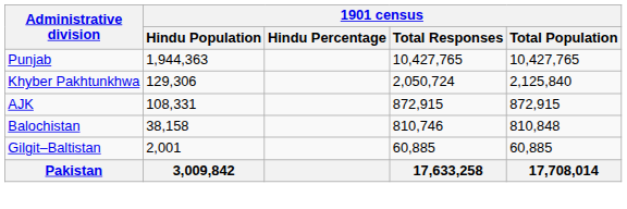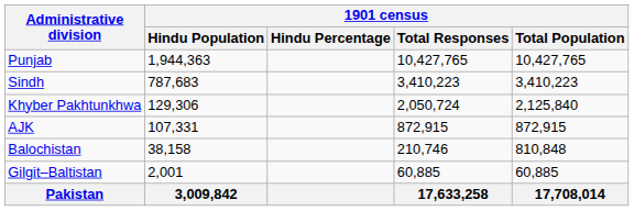+ row: Sindh | 787,683 | 3,410,223 | 3,410,223
AJK | 1901 census / Hindu Population: 108,331 -> 107,331
Balochistan | 1901 census / Total Responses: 810,746 -> 210,746
